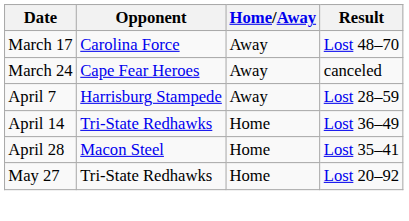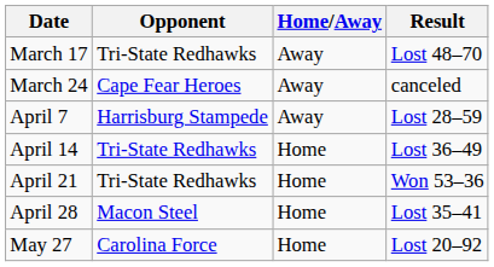March 17 | Opponent: Carolina Force -> Tri-State Redhawks
+ row: April 21 | Tri-State Redhawks | Home | Won 53–36
May 27 | Opponent: Tri-State Redhawks -> Carolina Force
